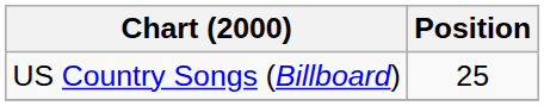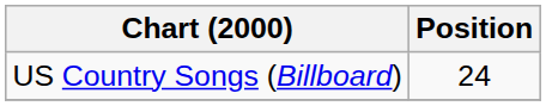US Country Songs (Billboard) | Position: 25 -> 24
